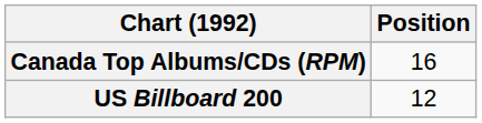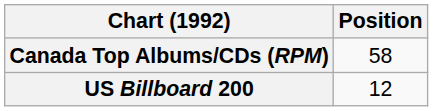Canada Top Albums/CDs (RPM) | Position: 16 -> 58
